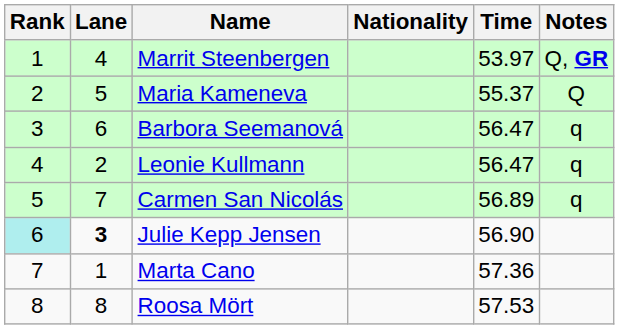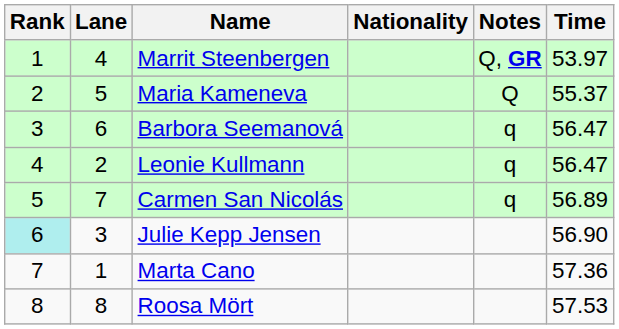columns swapped: Time <-> Notes
Julie Kepp Jensen | Lane: bold -> normal
